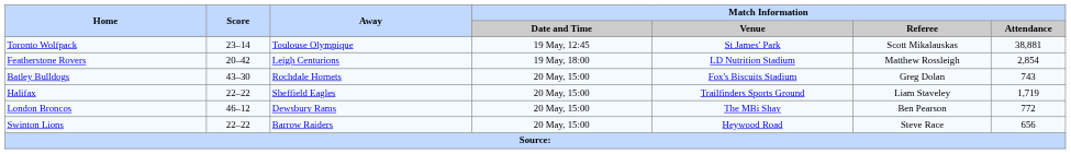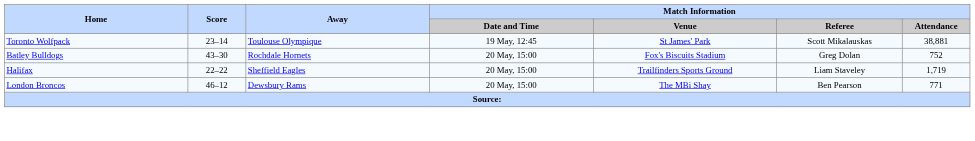- row: Featherstone Rovers | 20–42 | Leigh Centurions | 19 May, 18:00 | LD Nutrition Stadium | Matthew Rossleigh | 2,854
Batley Bulldogs | Match Information / Attendance: 743 -> 752
London Broncos | Match Information / Attendance: 772 -> 771
- row: Swinton Lions | 22–22 | Barrow Raiders | 20 May, 15:00 | Heywood Road | Steve Race | 656
